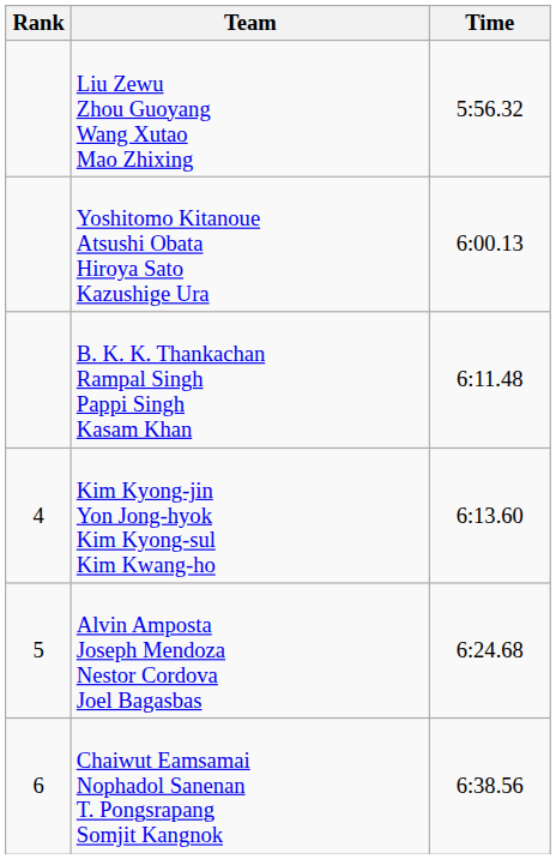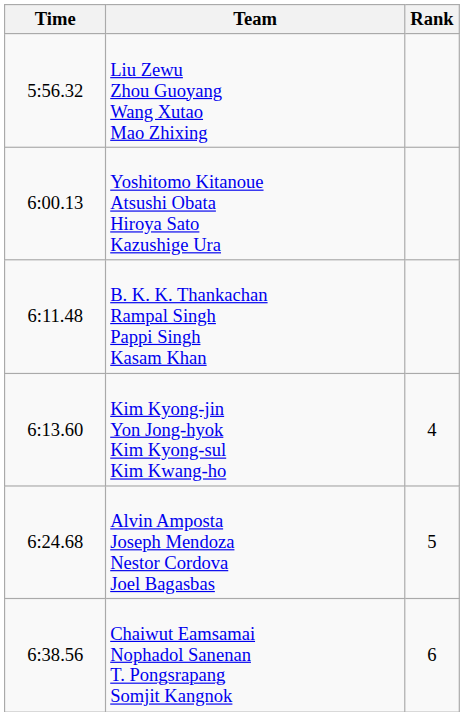columns swapped: Rank <-> Time
